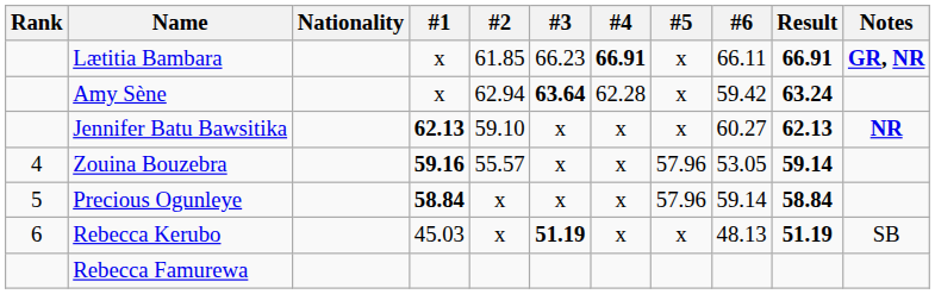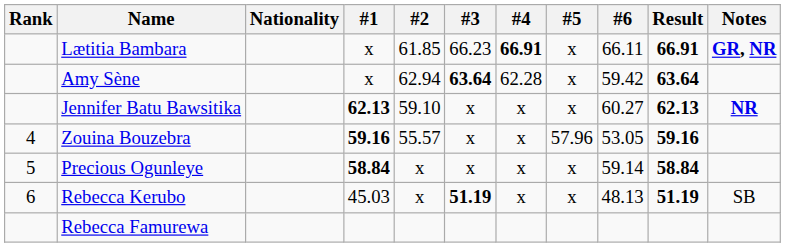Amy Sène | Result: 63.24 -> 63.64
Zouina Bouzebra | Result: 59.14 -> 59.16
Precious Ogunleye | #5: 57.96 -> x
